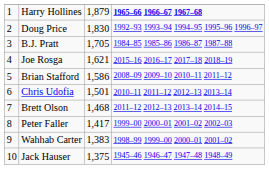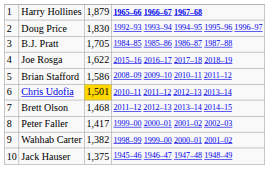Joe Rosga | column 3: 1,621 -> 1,622
Chris Udofia | column 3: no background -> gold background
Wahhab Carter | column 3: 1,383 -> 1,382
